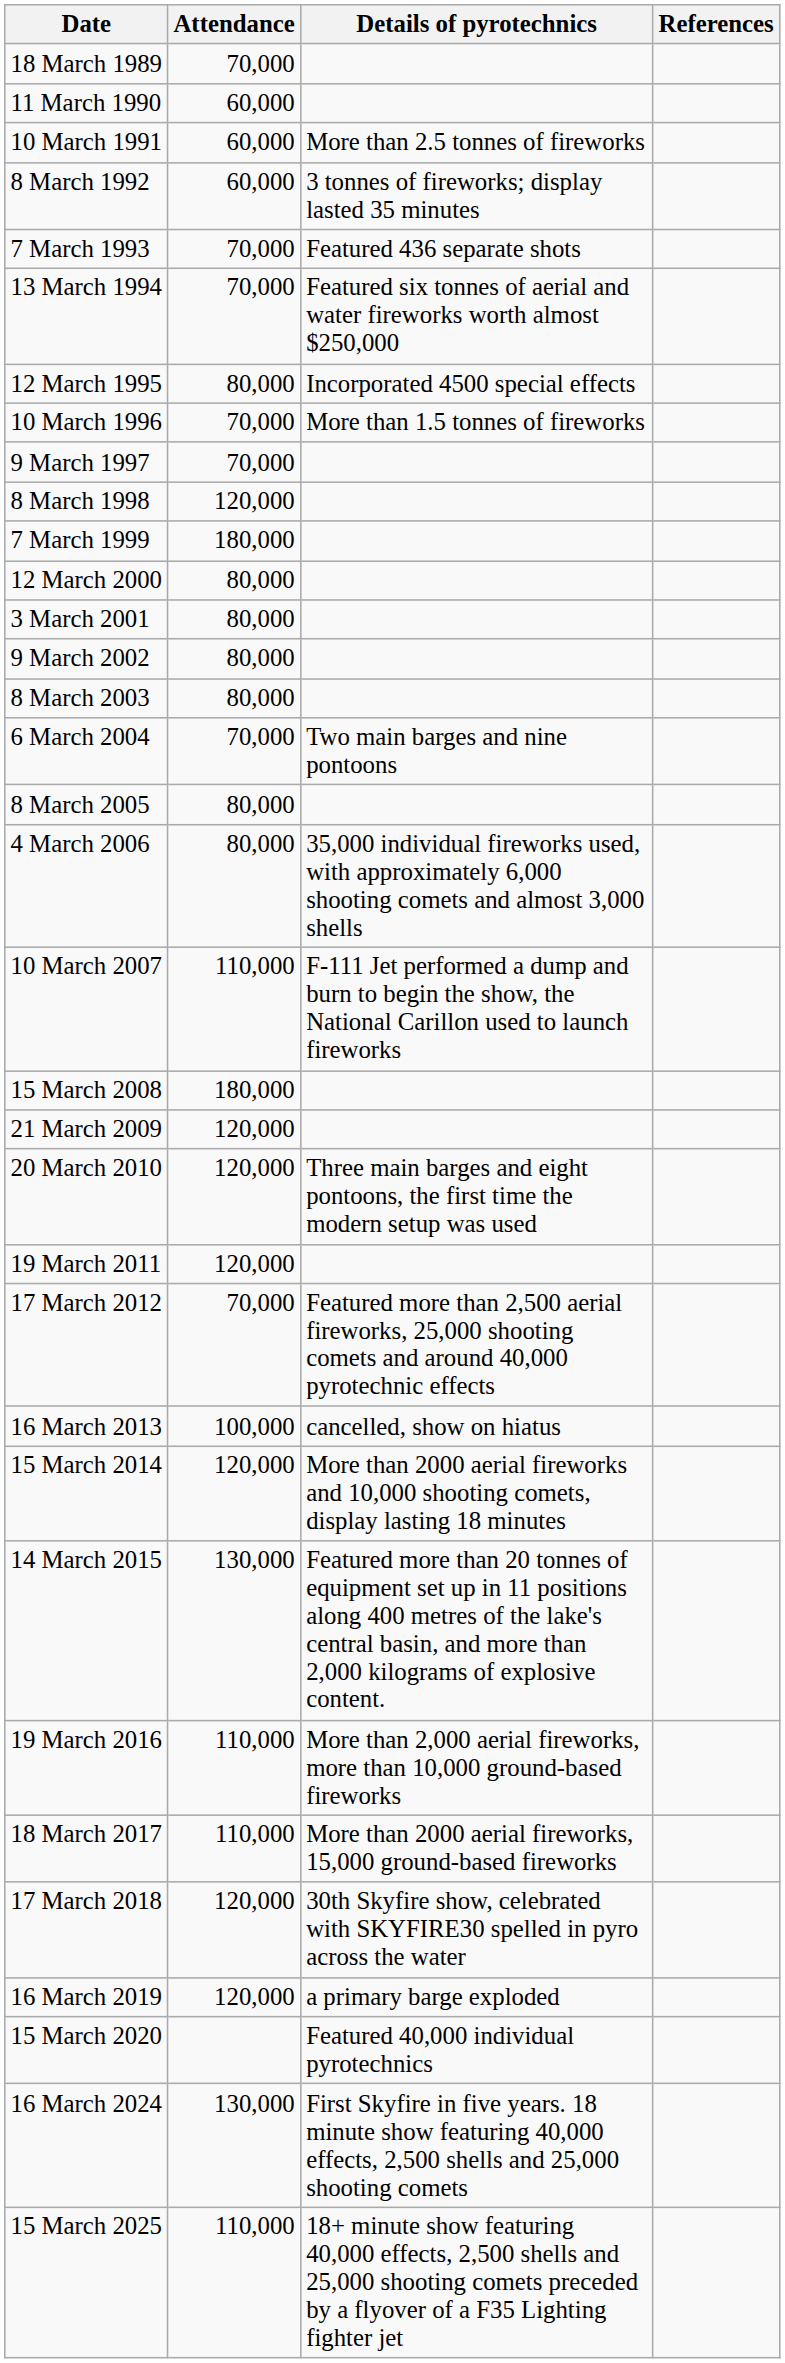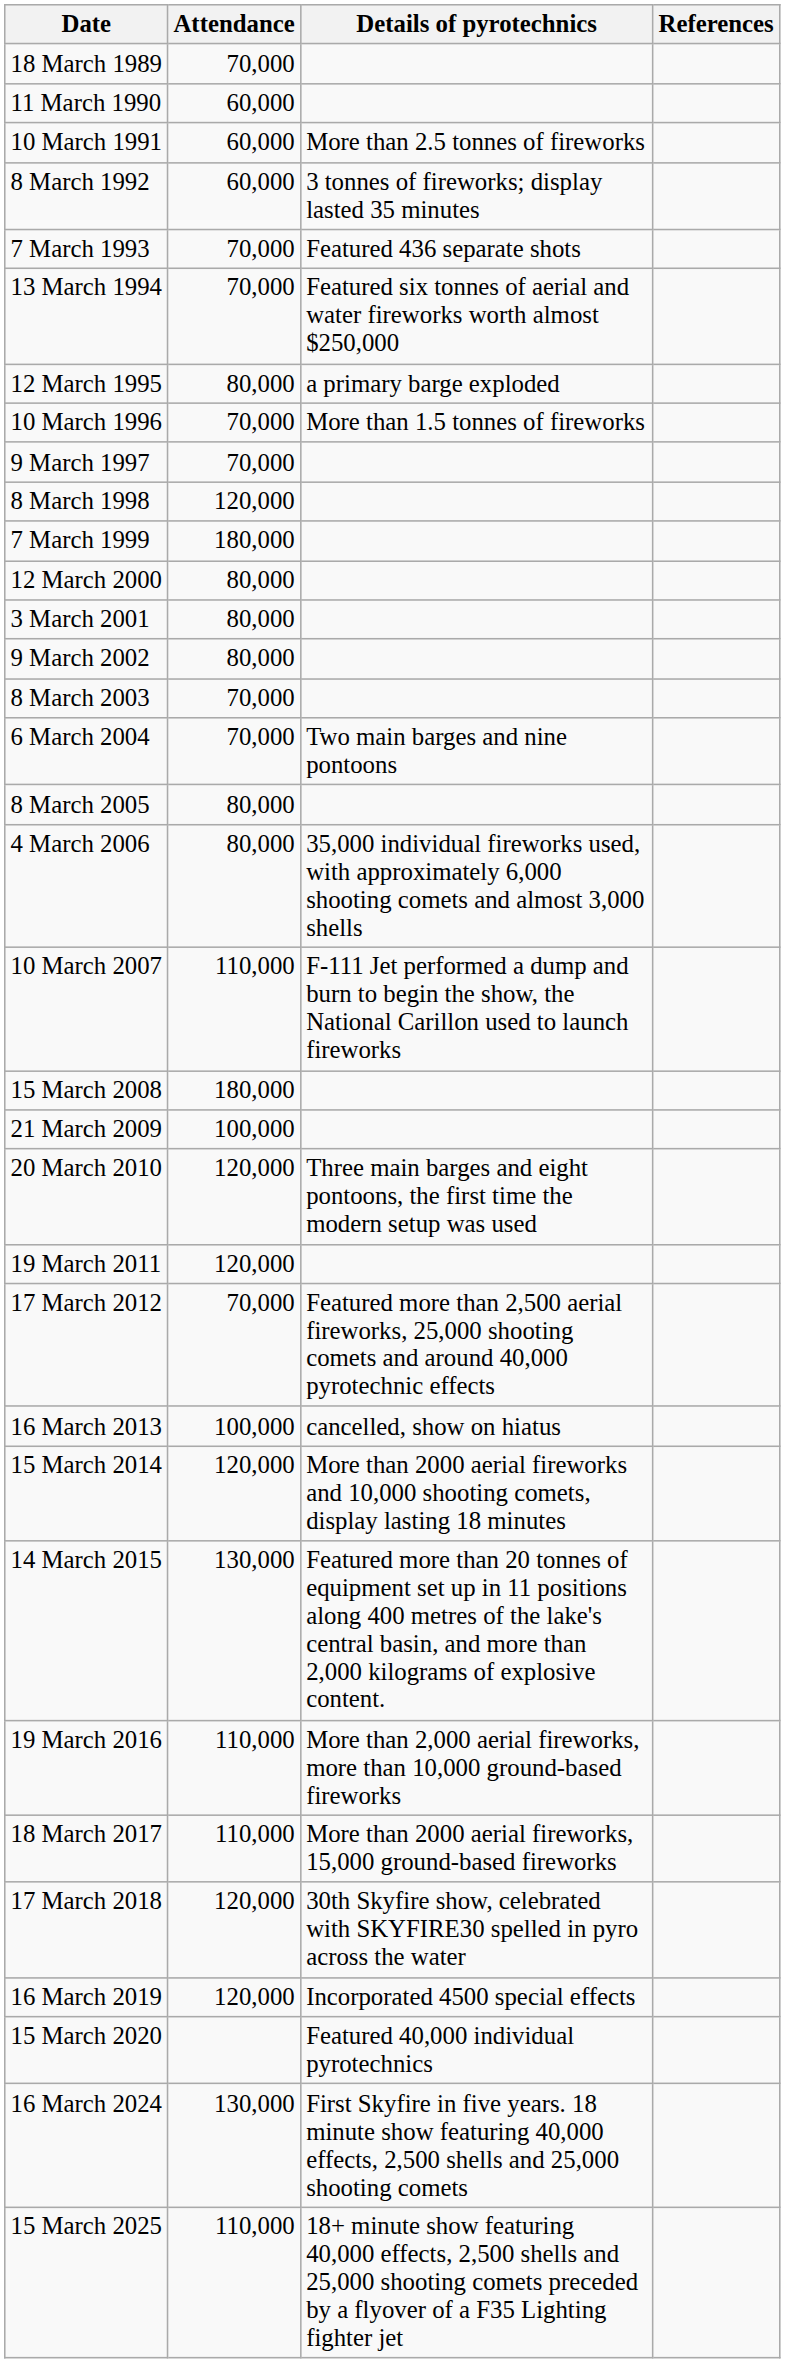12 March 1995 | Details of pyrotechnics: Incorporated 4500 special effects -> a primary barge exploded
8 March 2003 | Attendance: 80,000 -> 70,000
21 March 2009 | Attendance: 120,000 -> 100,000
16 March 2019 | Details of pyrotechnics: a primary barge exploded -> Incorporated 4500 special effects
